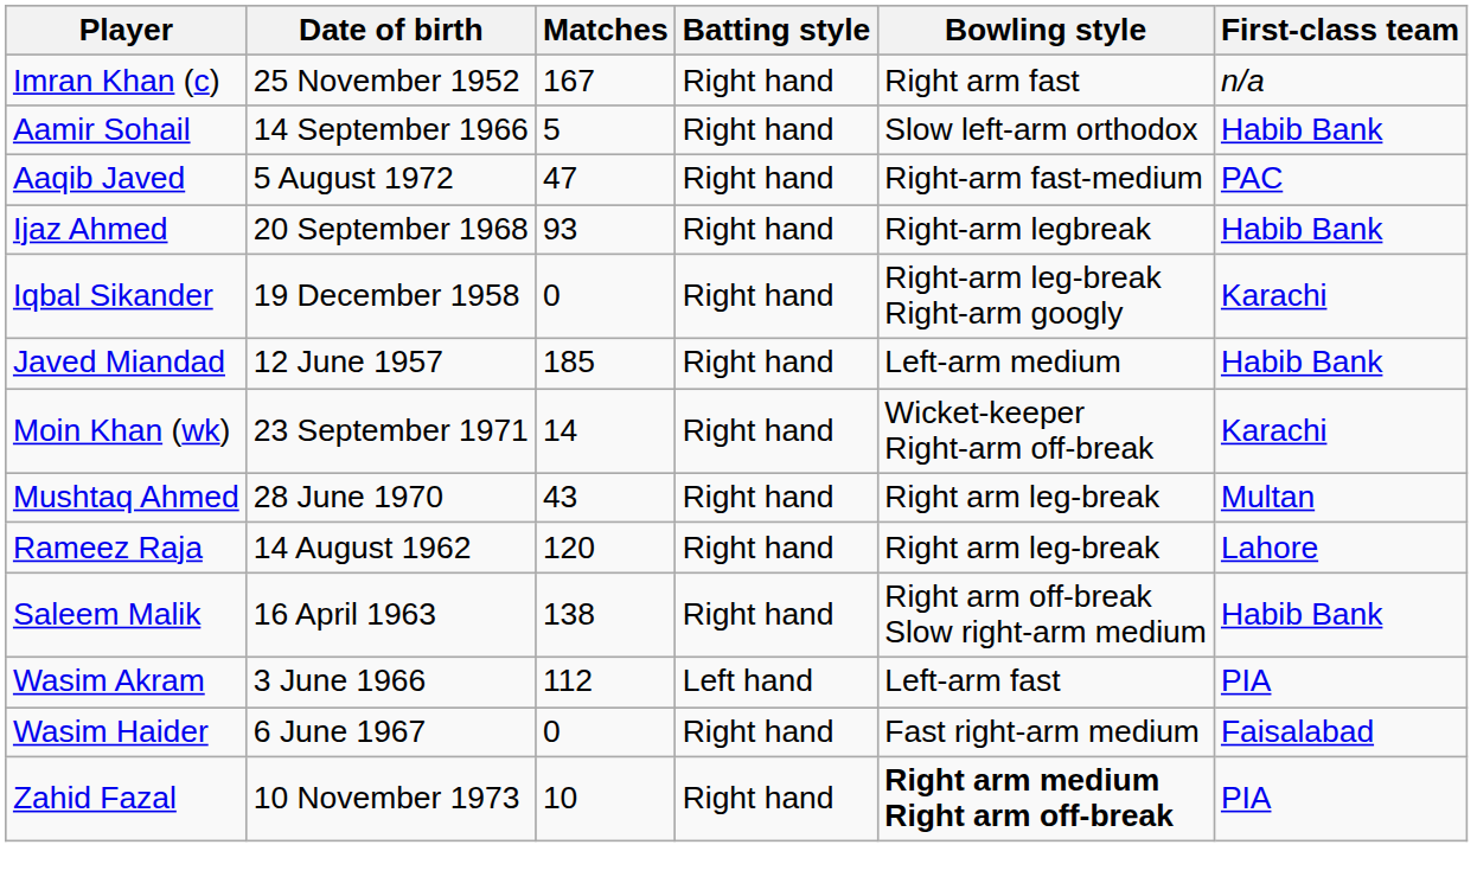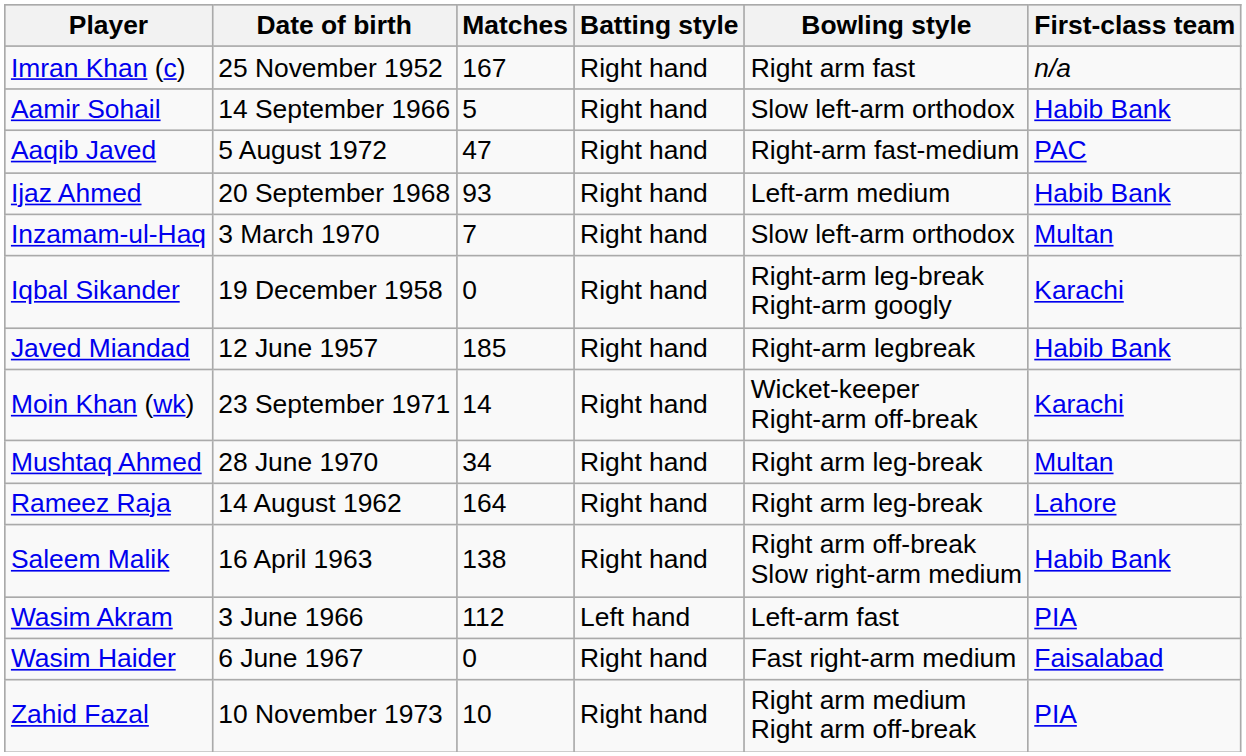Ijaz Ahmed | Bowling style: Right-arm legbreak -> Left-arm medium
+ row: Inzamam-ul-Haq | 3 March 1970 | 7 | Right hand | Slow left-arm orthodox | Multan
Javed Miandad | Bowling style: Left-arm medium -> Right-arm legbreak
Mushtaq Ahmed | Matches: 43 -> 34
Rameez Raja | Matches: 120 -> 164
Zahid Fazal | Bowling style: bold -> normal
